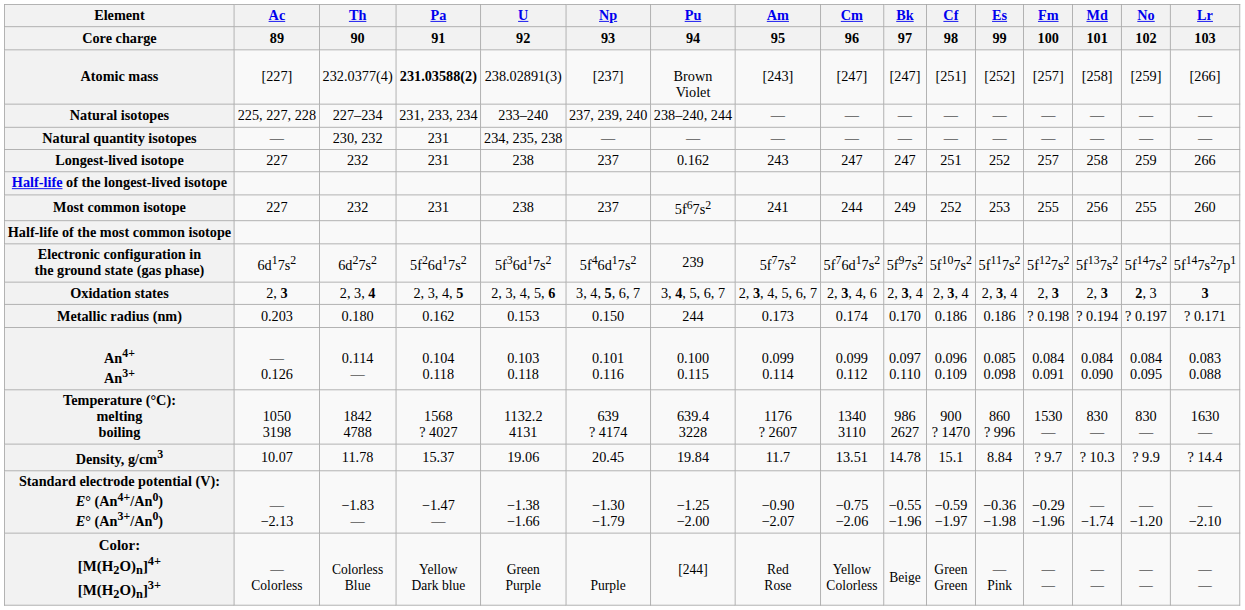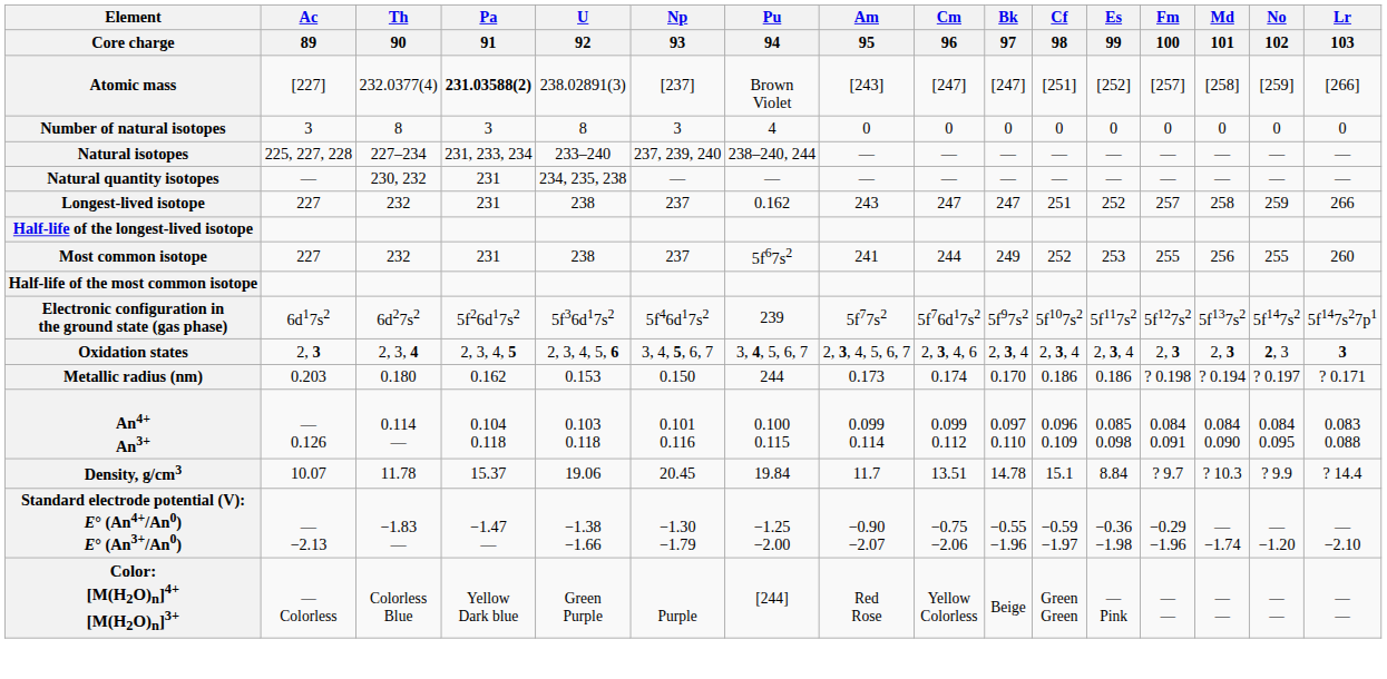+ row: Number of natural isotopes | 3 | 8 | 3 | 8 | 3 | 4 | 0 | 0 | 0 | 0 | 0 | 0 | 0 | 0 | 0
- row: Temperature (°C): melting boiling | 1050 3198 | 1842 4788 | 1568 ? 4027 | 1132.2 4131 | 639 ? 4174 | 639.4 3228 | 1176 ? 2607 | 1340 3110 | 986 2627 | 900 ? 1470 | 860 ? 996 | 1530 — | 830 — | 830 — | 1630 —
